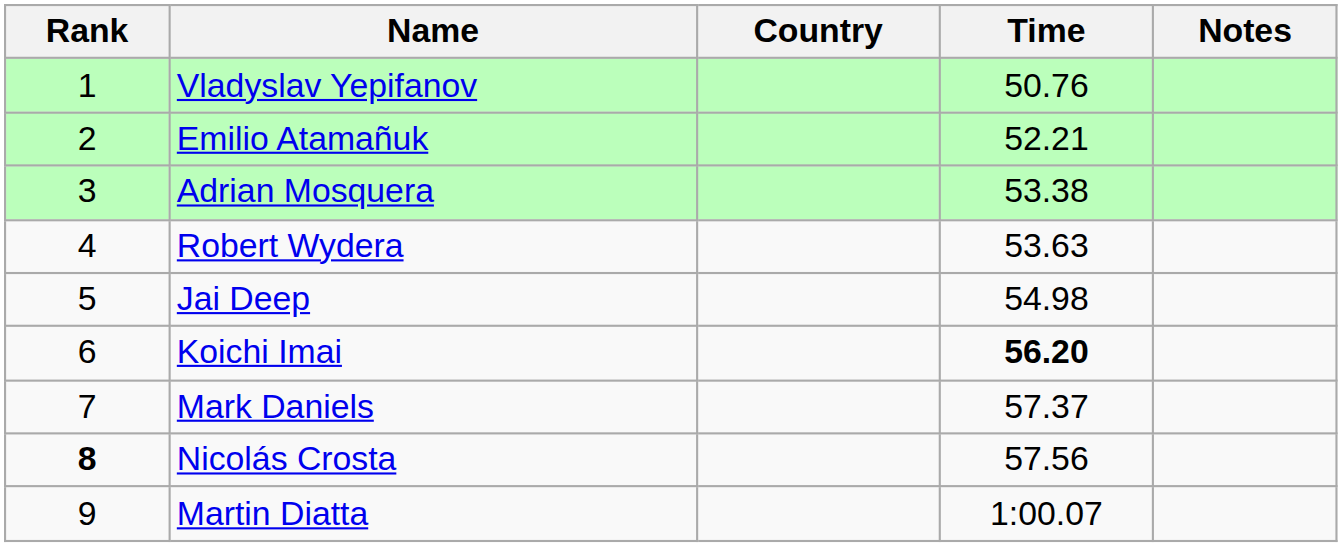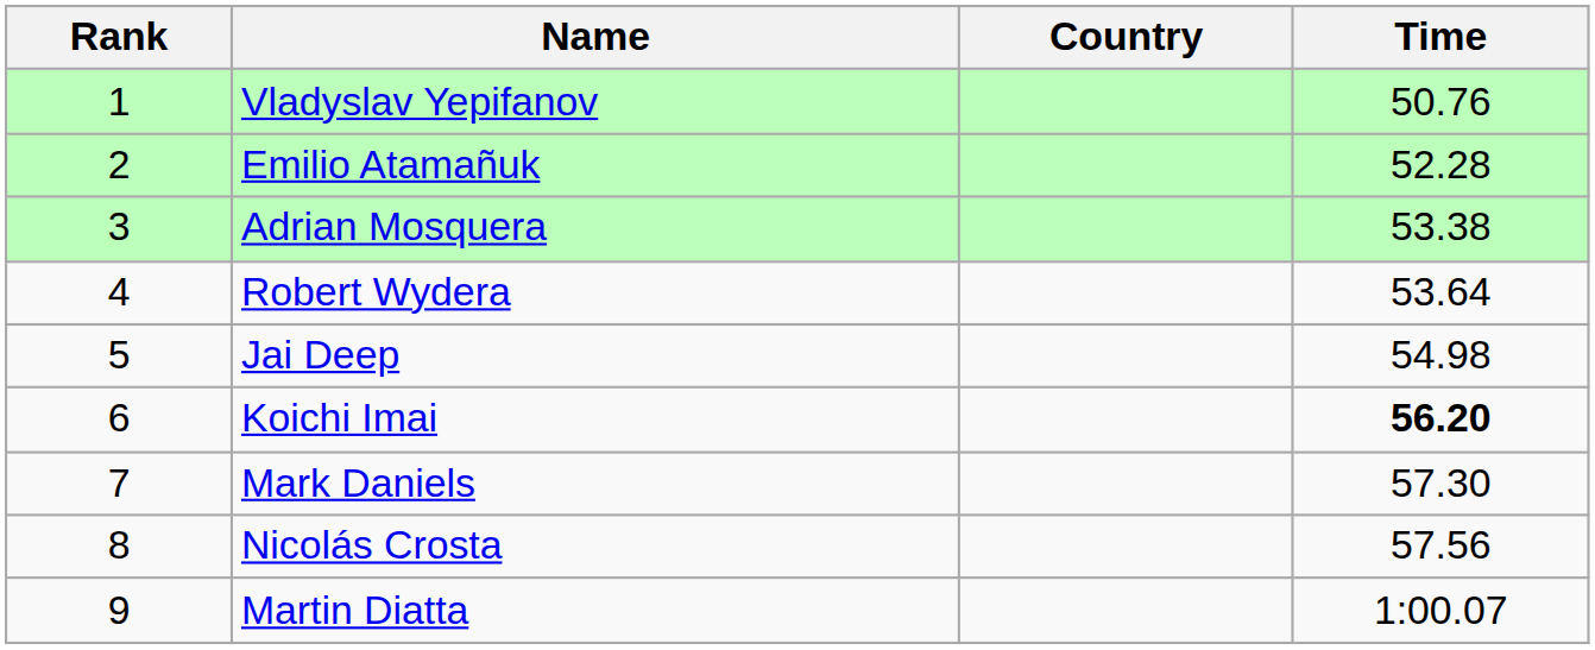- column: Notes
Emilio Atamañuk | Time: 52.21 -> 52.28
Robert Wydera | Time: 53.63 -> 53.64
Mark Daniels | Time: 57.37 -> 57.30
Nicolás Crosta | Rank: bold -> normal
